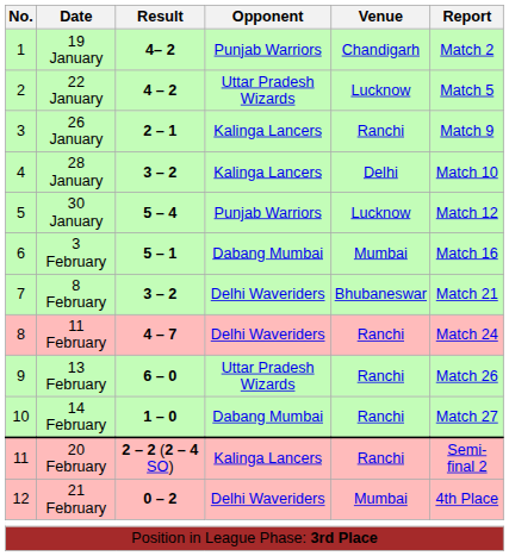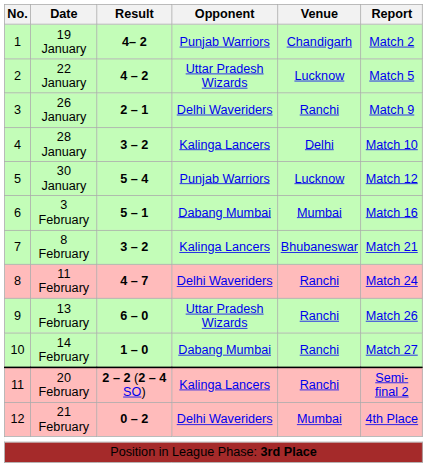26 January | Opponent: Kalinga Lancers -> Delhi Waveriders
8 February | Opponent: Delhi Waveriders -> Kalinga Lancers
